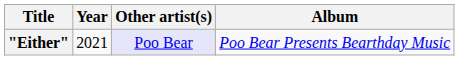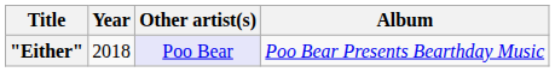"Either" | Year: 2021 -> 2018
